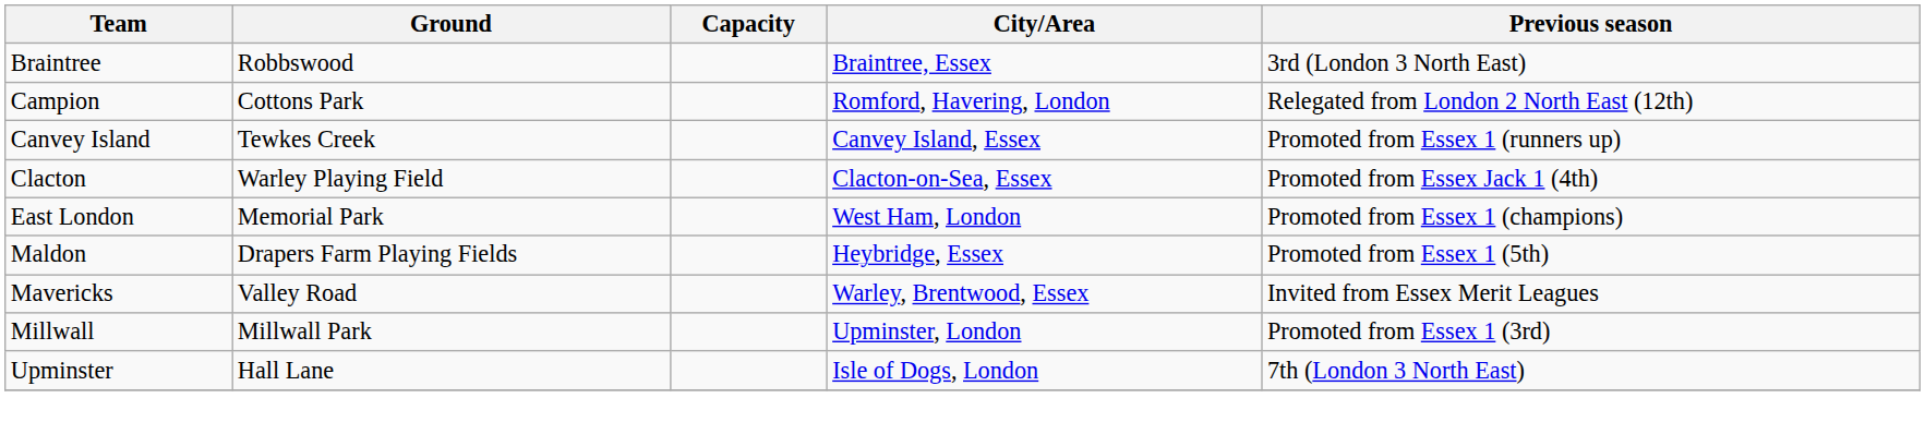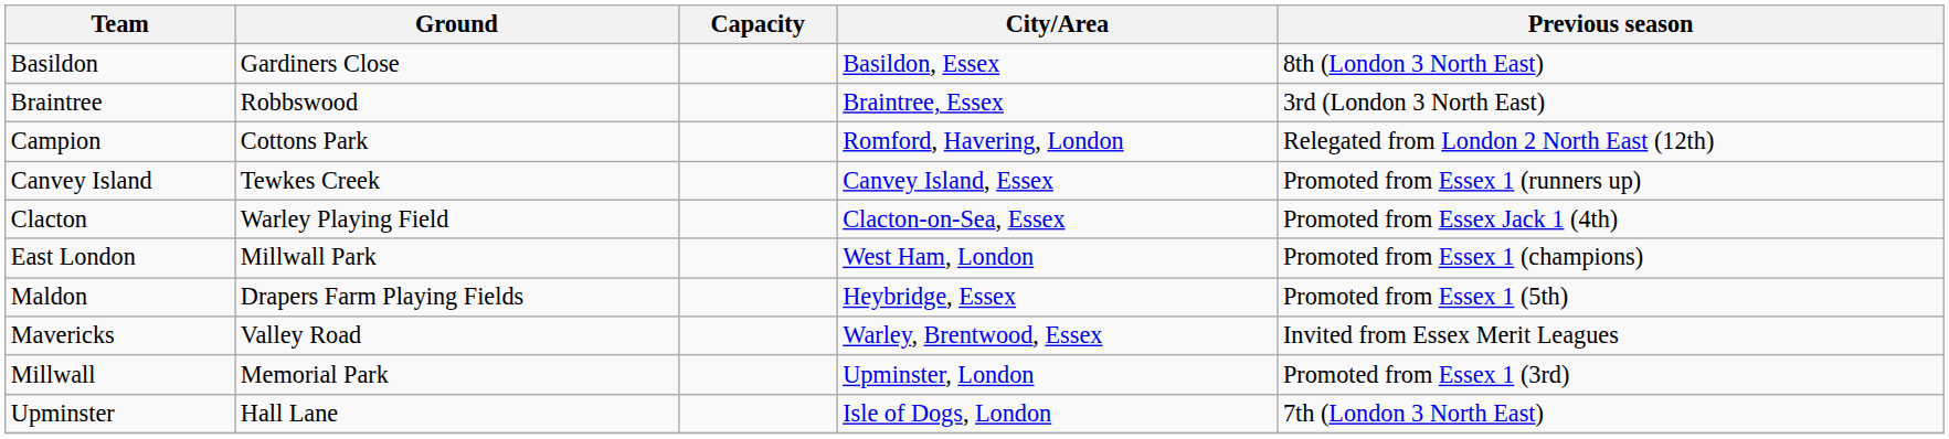+ row: Basildon | Gardiners Close | Basildon, Essex | 8th (London 3 North East)
East London | Ground: Memorial Park -> Millwall Park
Millwall | Ground: Millwall Park -> Memorial Park
